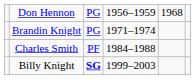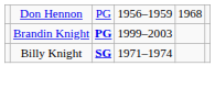Brandin Knight | column 3: normal -> bold
Brandin Knight | column 4: 1971–1974 -> 1999–2003
- row: Charles Smith | PF | 1984–1988
Billy Knight | column 4: 1999–2003 -> 1971–1974
